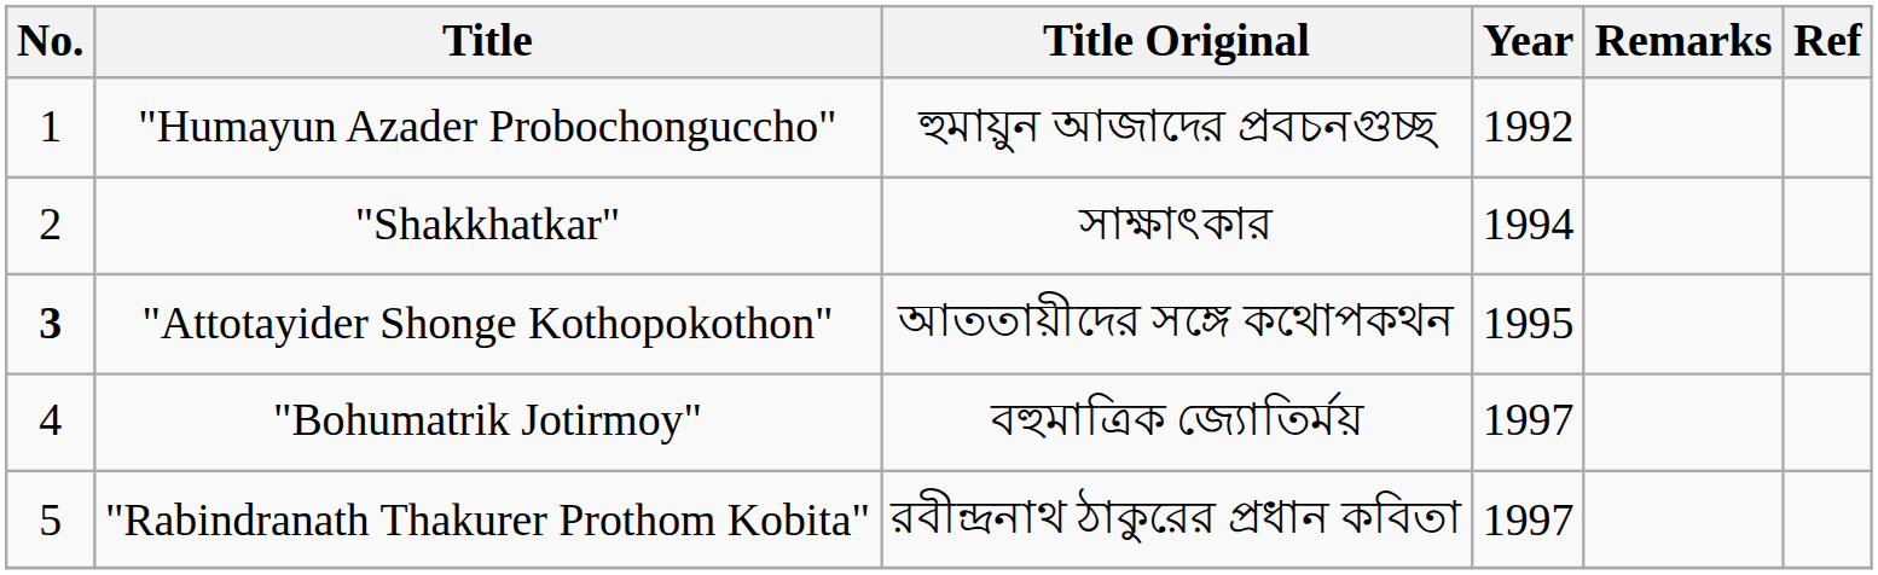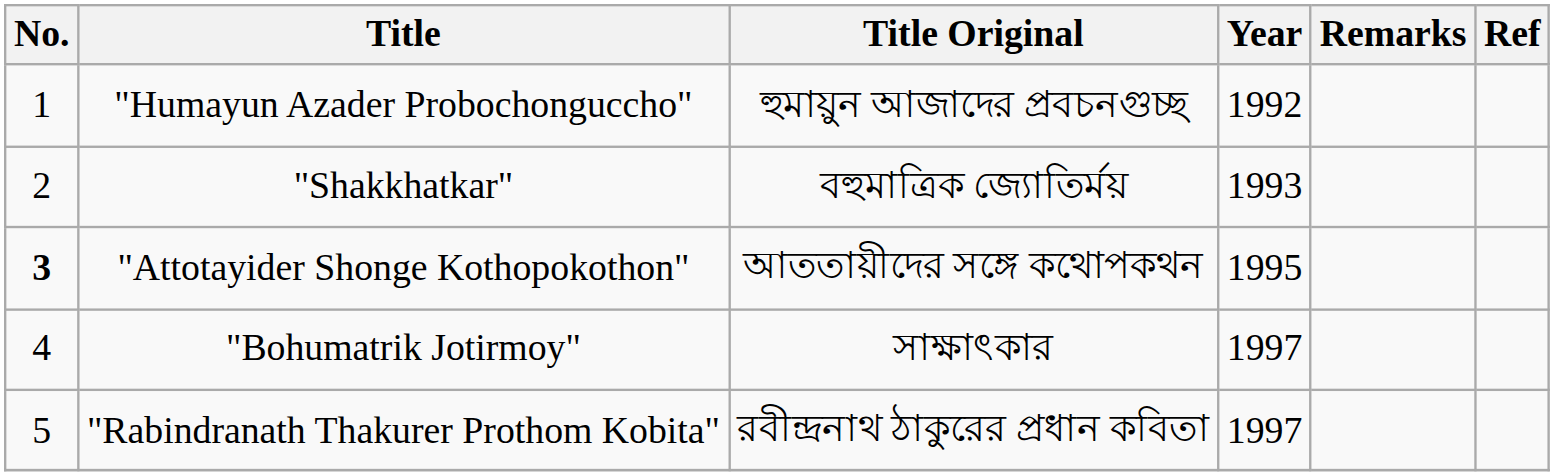"Shakkhatkar" | Title Original: সাক্ষাৎকার -> বহুমাত্রিক জ্যোতির্ময়
"Shakkhatkar" | Year: 1994 -> 1993
"Bohumatrik Jotirmoy" | Title Original: বহুমাত্রিক জ্যোতির্ময় -> সাক্ষাৎকার
